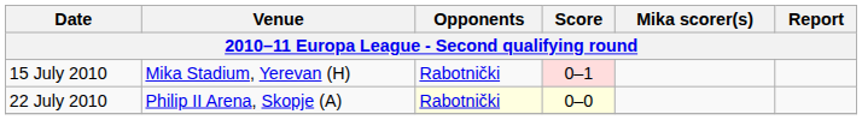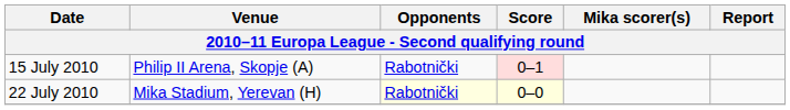15 July 2010 | Venue: Mika Stadium, Yerevan (H) -> Philip II Arena, Skopje (A)
22 July 2010 | Venue: Philip II Arena, Skopje (A) -> Mika Stadium, Yerevan (H)
